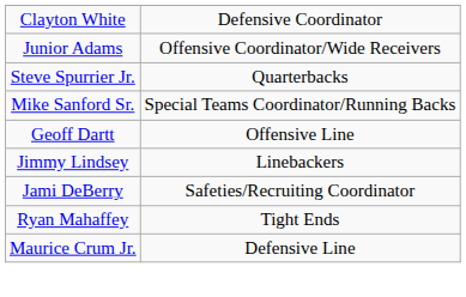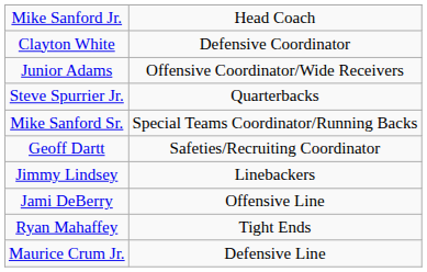+ row: Mike Sanford Jr. | Head Coach
Geoff Dartt | column 2: Offensive Line -> Safeties/Recruiting Coordinator
Jami DeBerry | column 2: Safeties/Recruiting Coordinator -> Offensive Line
